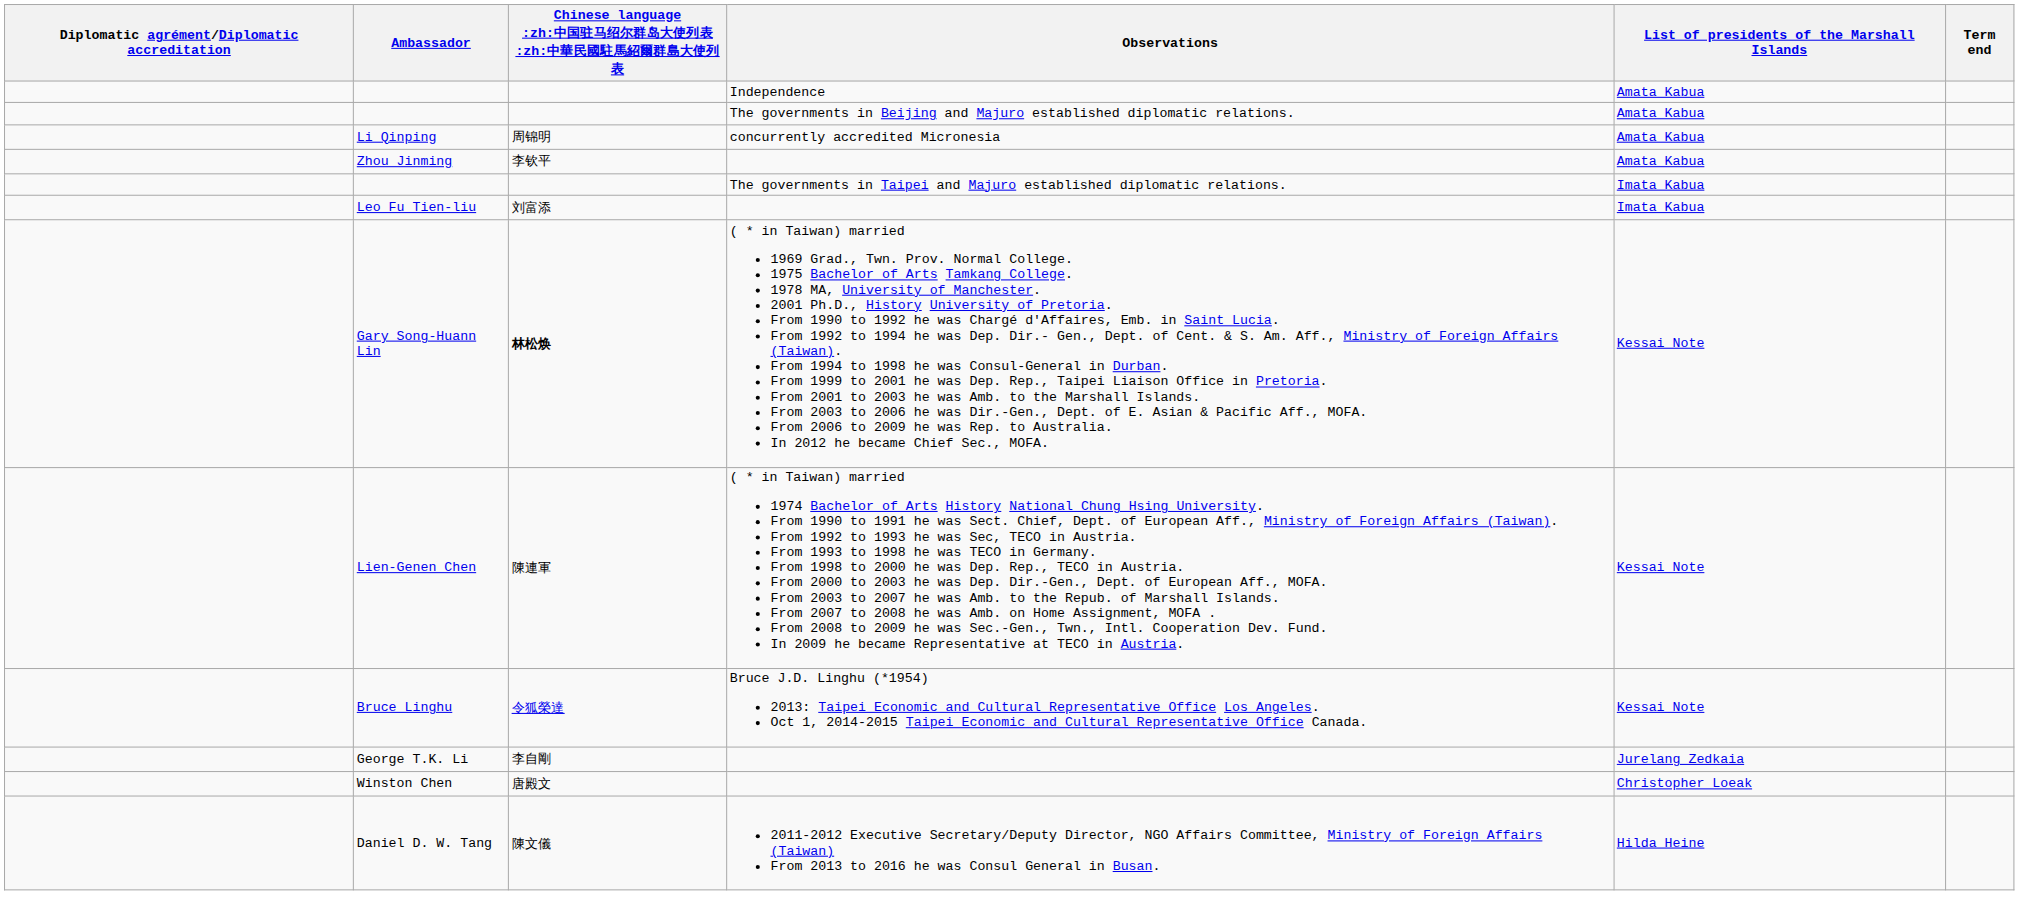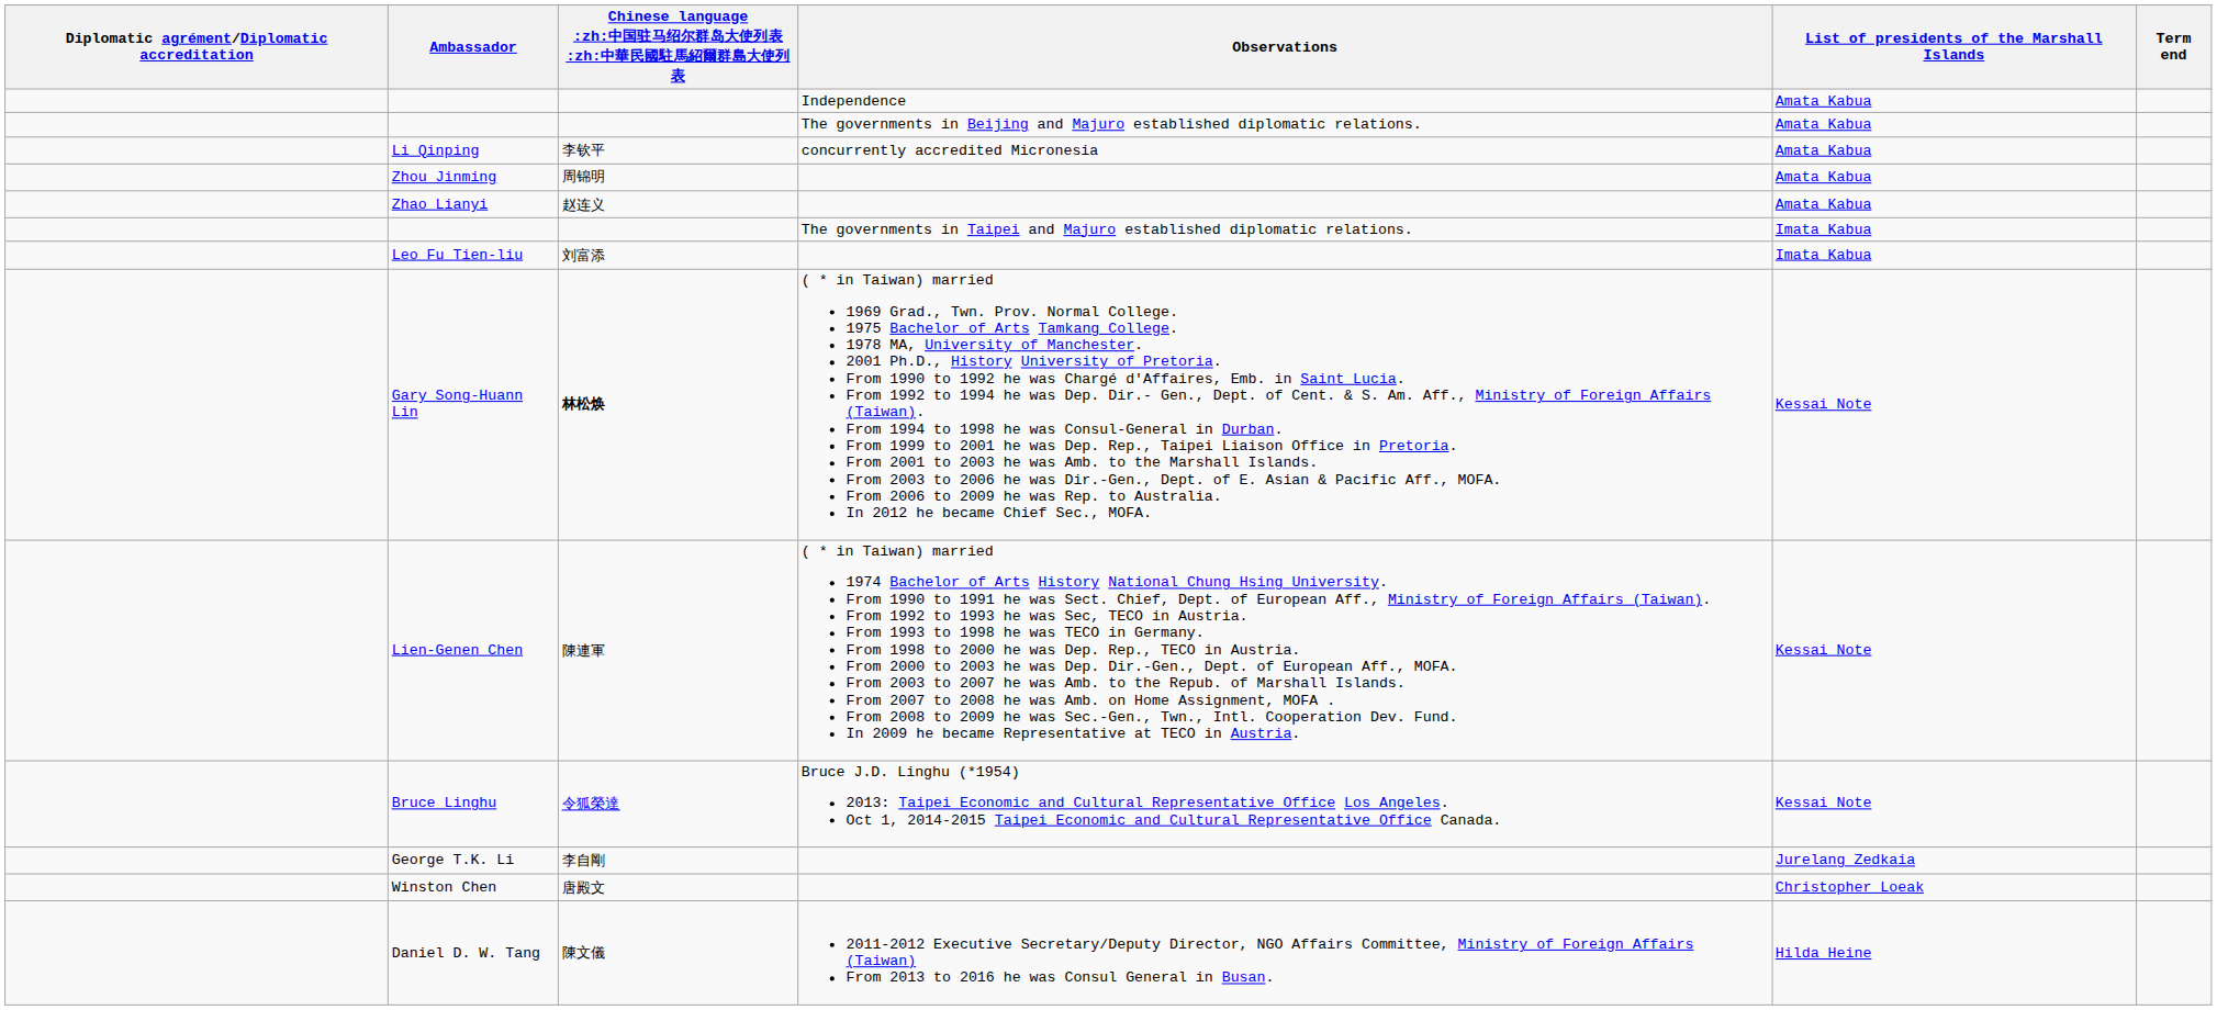Li Qinping | Chinese language :zh:中国驻马绍尔群岛大使列表 :zh:中華民國駐馬紹爾群島大使列表: 周锦明 -> 李钦平
Zhou Jinming | Chinese language :zh:中国驻马绍尔群岛大使列表 :zh:中華民國駐馬紹爾群島大使列表: 李钦平 -> 周锦明
+ row: Zhao Lianyi | 赵连义 | Amata Kabua
